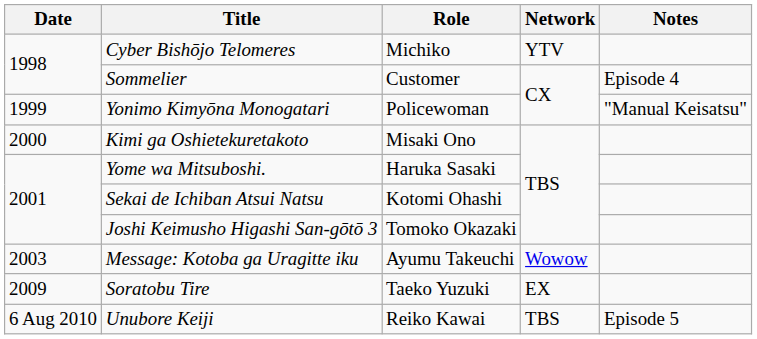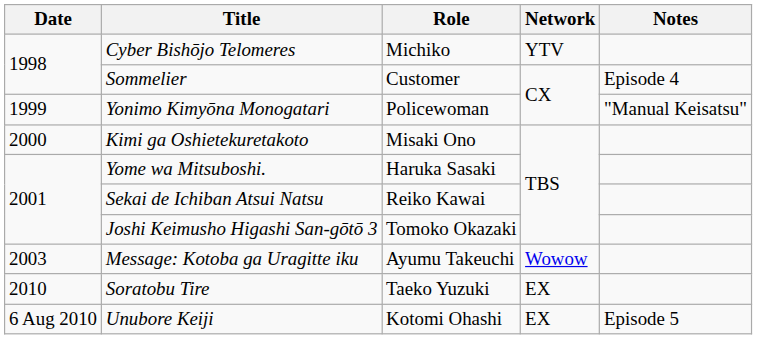Sekai de Ichiban Atsui Natsu | Role: Kotomi Ohashi -> Reiko Kawai
Soratobu Tire | Date: 2009 -> 2010
Unubore Keiji | Role: Reiko Kawai -> Kotomi Ohashi
Unubore Keiji | Network: TBS -> EX
